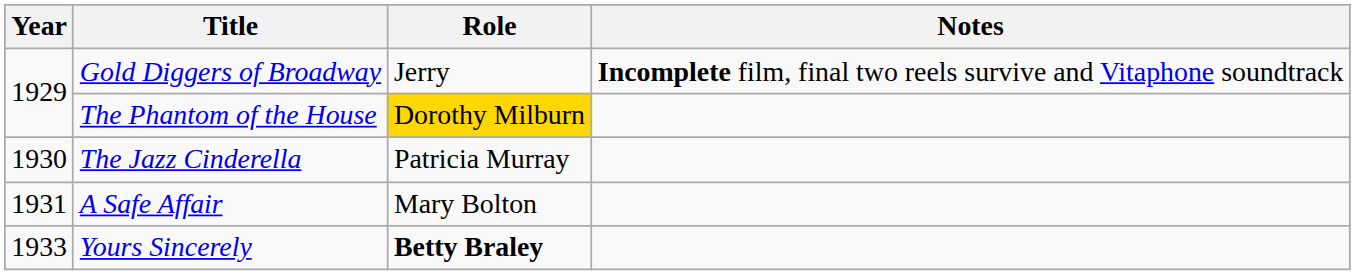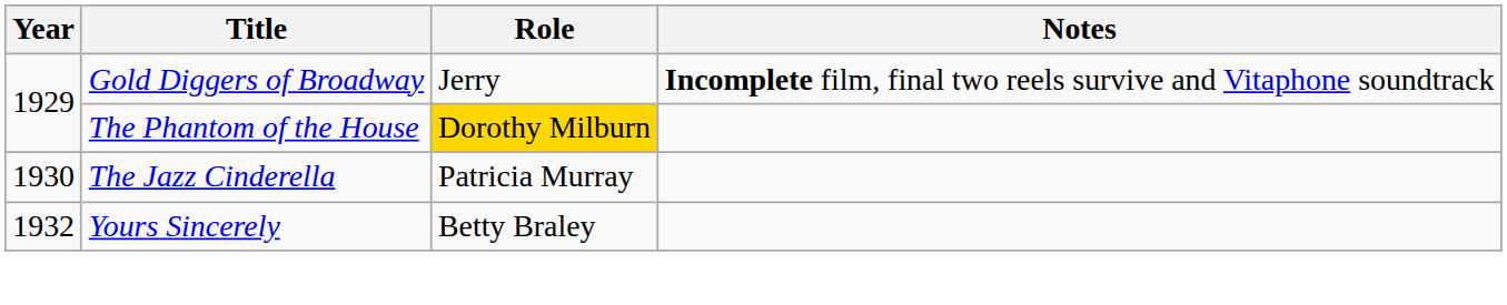- row: 1931 | A Safe Affair | Mary Bolton
Yours Sincerely | Year: 1933 -> 1932
Yours Sincerely | Role: bold -> normal
